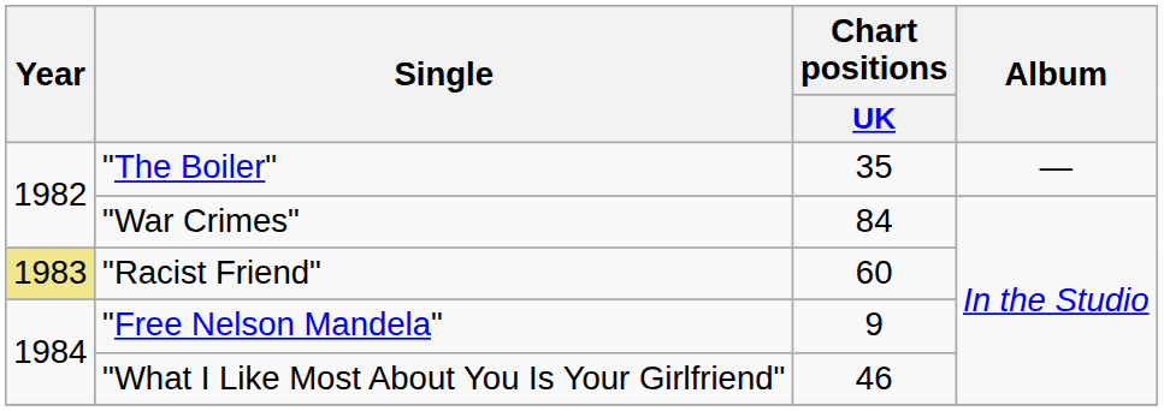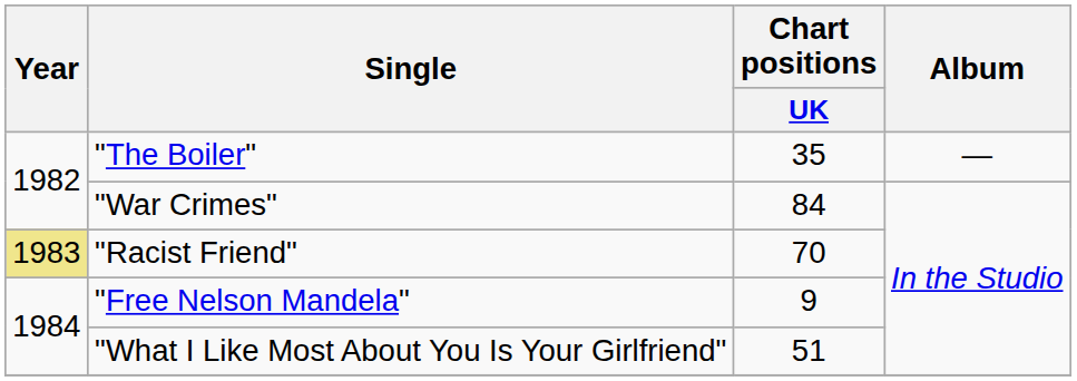"Racist Friend" | Chart positions / UK: 60 -> 70
"What I Like Most About You Is Your Girlfriend" | Chart positions / UK: 46 -> 51
